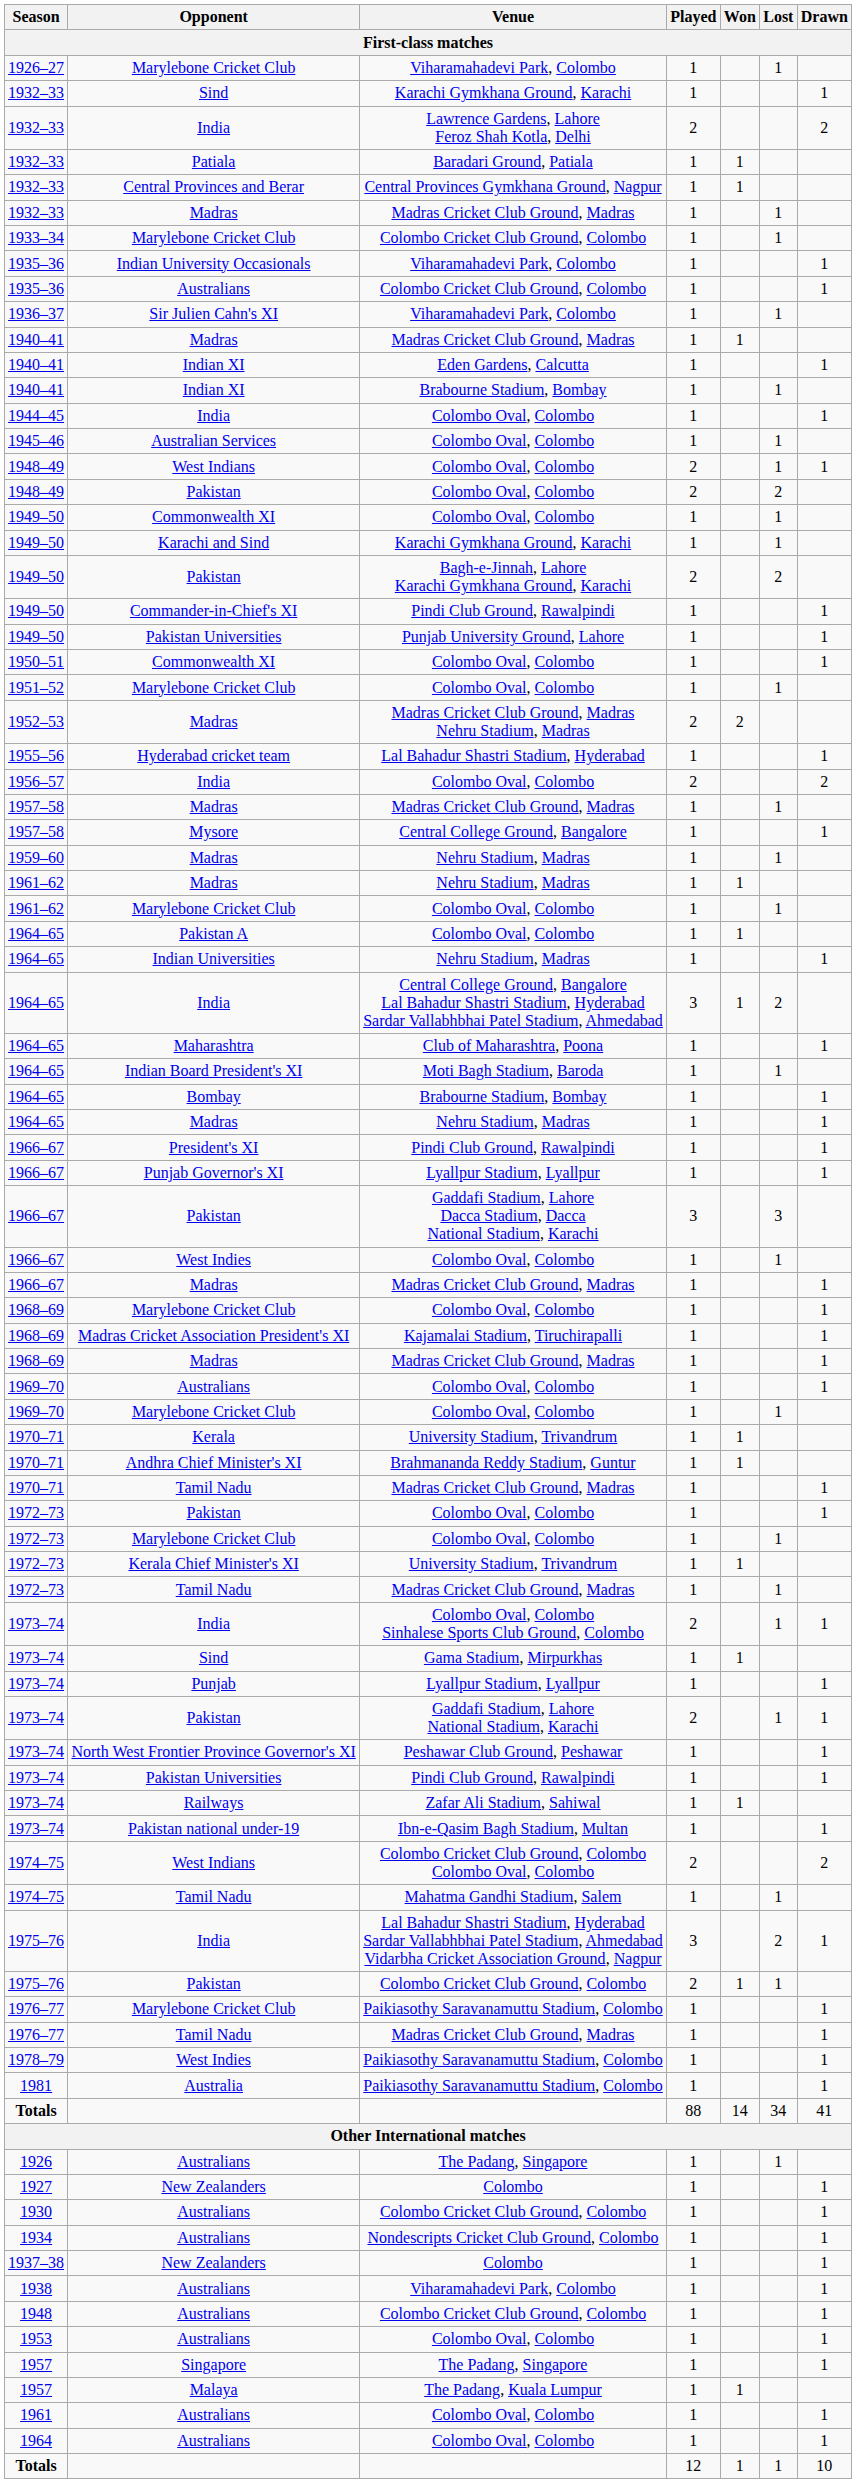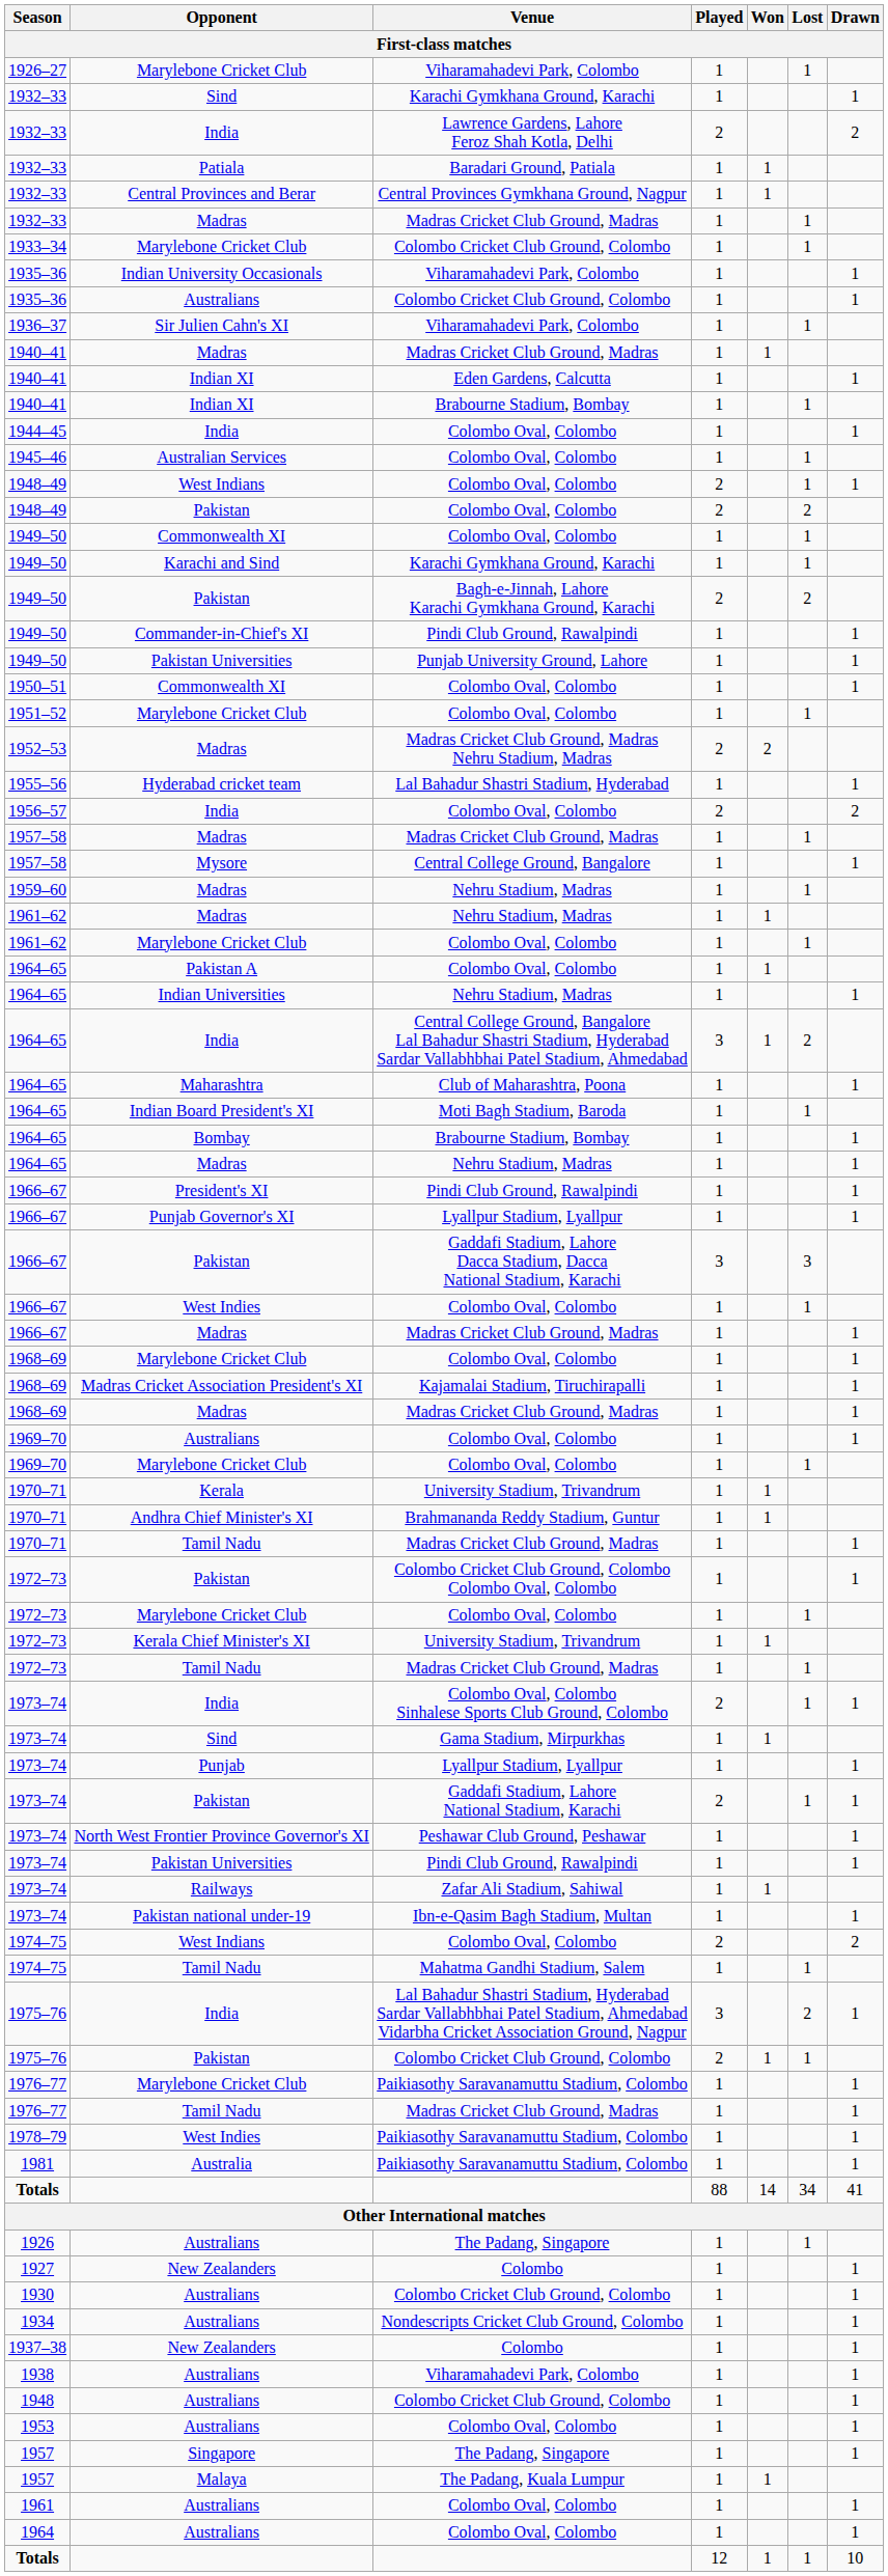1972–73 / Pakistan | Venue: Colombo Oval, Colombo -> Colombo Cricket Club Ground, Colombo Colombo Oval, Colombo
1974–75 / West Indians | Venue: Colombo Cricket Club Ground, Colombo Colombo Oval, Colombo -> Colombo Oval, Colombo
